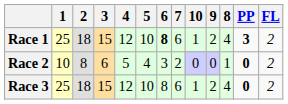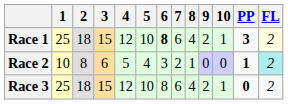columns swapped: 8 <-> 10
Race 1 | FL: no background -> lightyellow background
Race 2 | PP: 0 -> 1
Race 2 | FL: no background -> paleturquoise background
